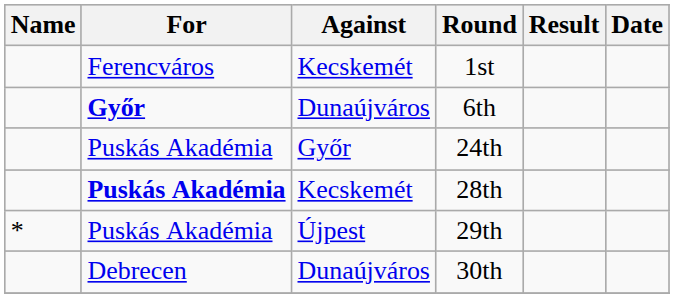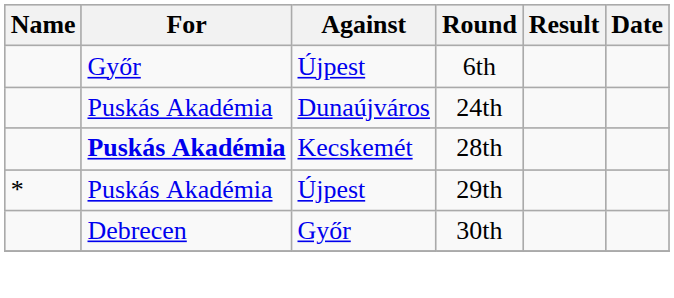- row: Ferencváros | Kecskemét | 1st
6th | For: bold -> normal
6th | Against: Dunaújváros -> Újpest
24th | Against: Győr -> Dunaújváros
30th | Against: Dunaújváros -> Győr
